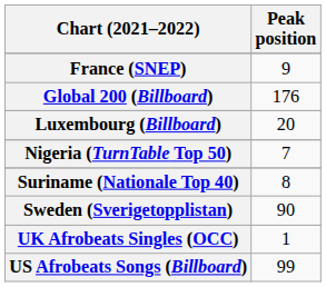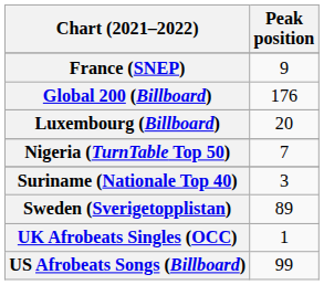Suriname (Nationale Top 40) | Peak position: 8 -> 3
Sweden (Sverigetopplistan) | Peak position: 90 -> 89
